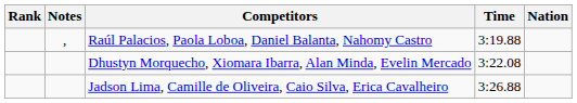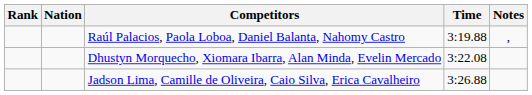columns swapped: Nation <-> Notes
